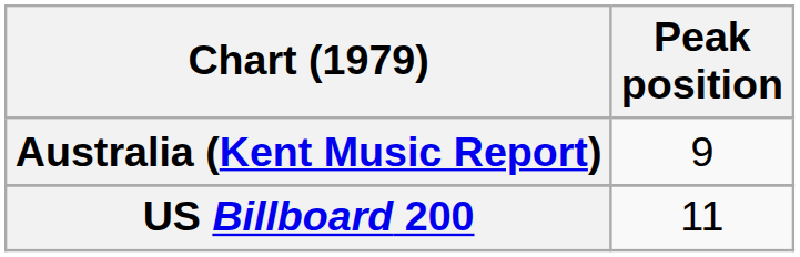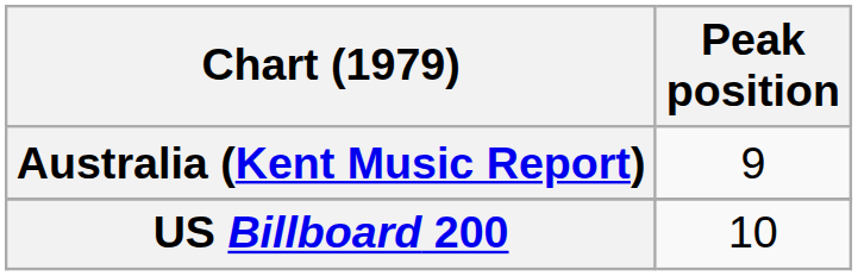US Billboard 200 | Peak position: 11 -> 10
